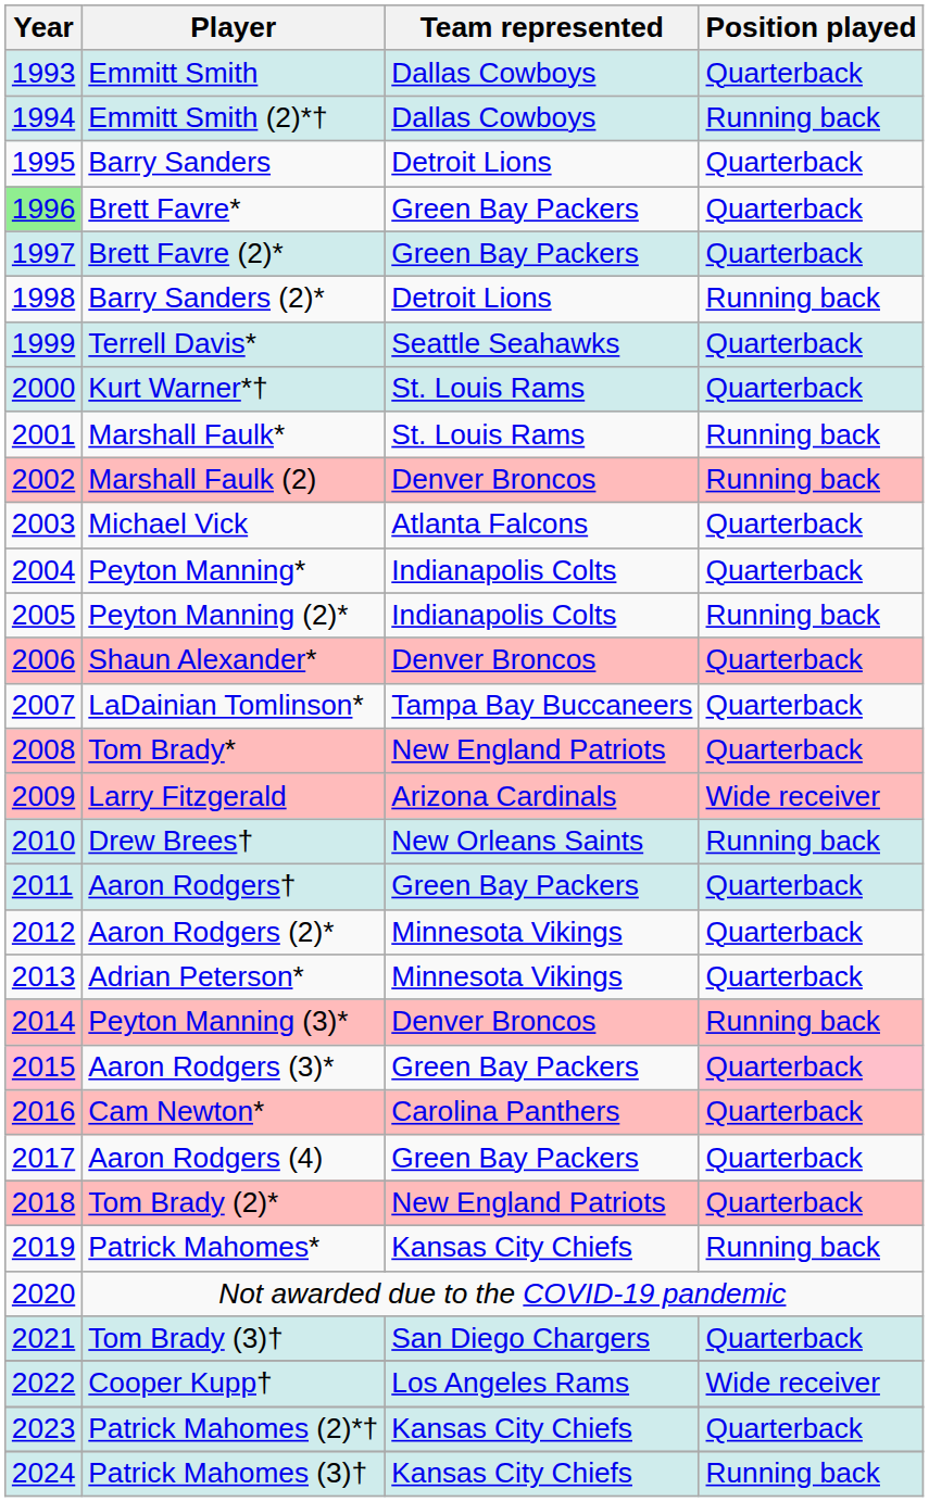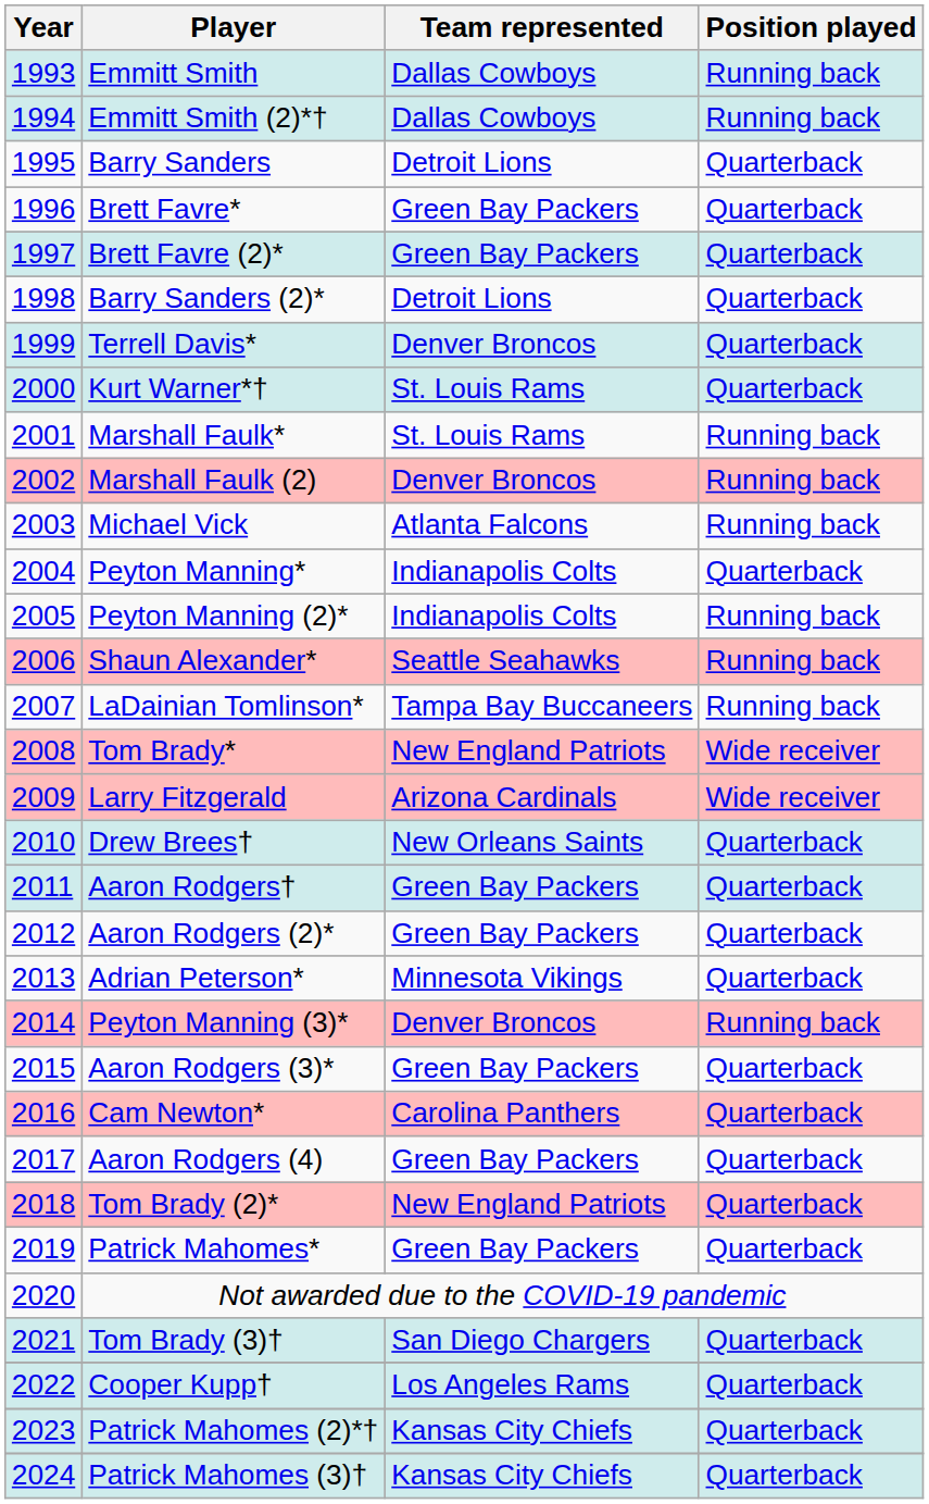Emmitt Smith | Position played: Quarterback -> Running back
Brett Favre* | Year: lightgreen background -> no background
Barry Sanders (2)* | Position played: Running back -> Quarterback
Terrell Davis* | Team represented: Seattle Seahawks -> Denver Broncos
Michael Vick | Position played: Quarterback -> Running back
Shaun Alexander* | Team represented: Denver Broncos -> Seattle Seahawks
Shaun Alexander* | Position played: Quarterback -> Running back
LaDainian Tomlinson* | Position played: Quarterback -> Running back
Tom Brady* | Position played: Quarterback -> Wide receiver
Drew Brees† | Position played: Running back -> Quarterback
Aaron Rodgers (2)* | Team represented: Minnesota Vikings -> Green Bay Packers
Aaron Rodgers (3)* | Year: pink background -> no background
Aaron Rodgers (3)* | Position played: pink background -> no background
Patrick Mahomes* | Team represented: Kansas City Chiefs -> Green Bay Packers
Patrick Mahomes* | Position played: Running back -> Quarterback
Cooper Kupp† | Position played: Wide receiver -> Quarterback
Patrick Mahomes (3)† | Position played: Running back -> Quarterback
